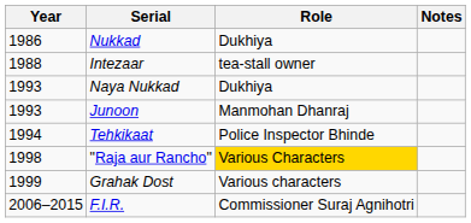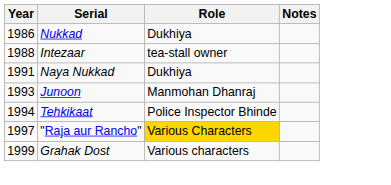Naya Nukkad | Year: 1993 -> 1991
"Raja aur Rancho" | Year: 1998 -> 1997
- row: 2006–2015 | F.I.R. | Commissioner Suraj Agnihotri
